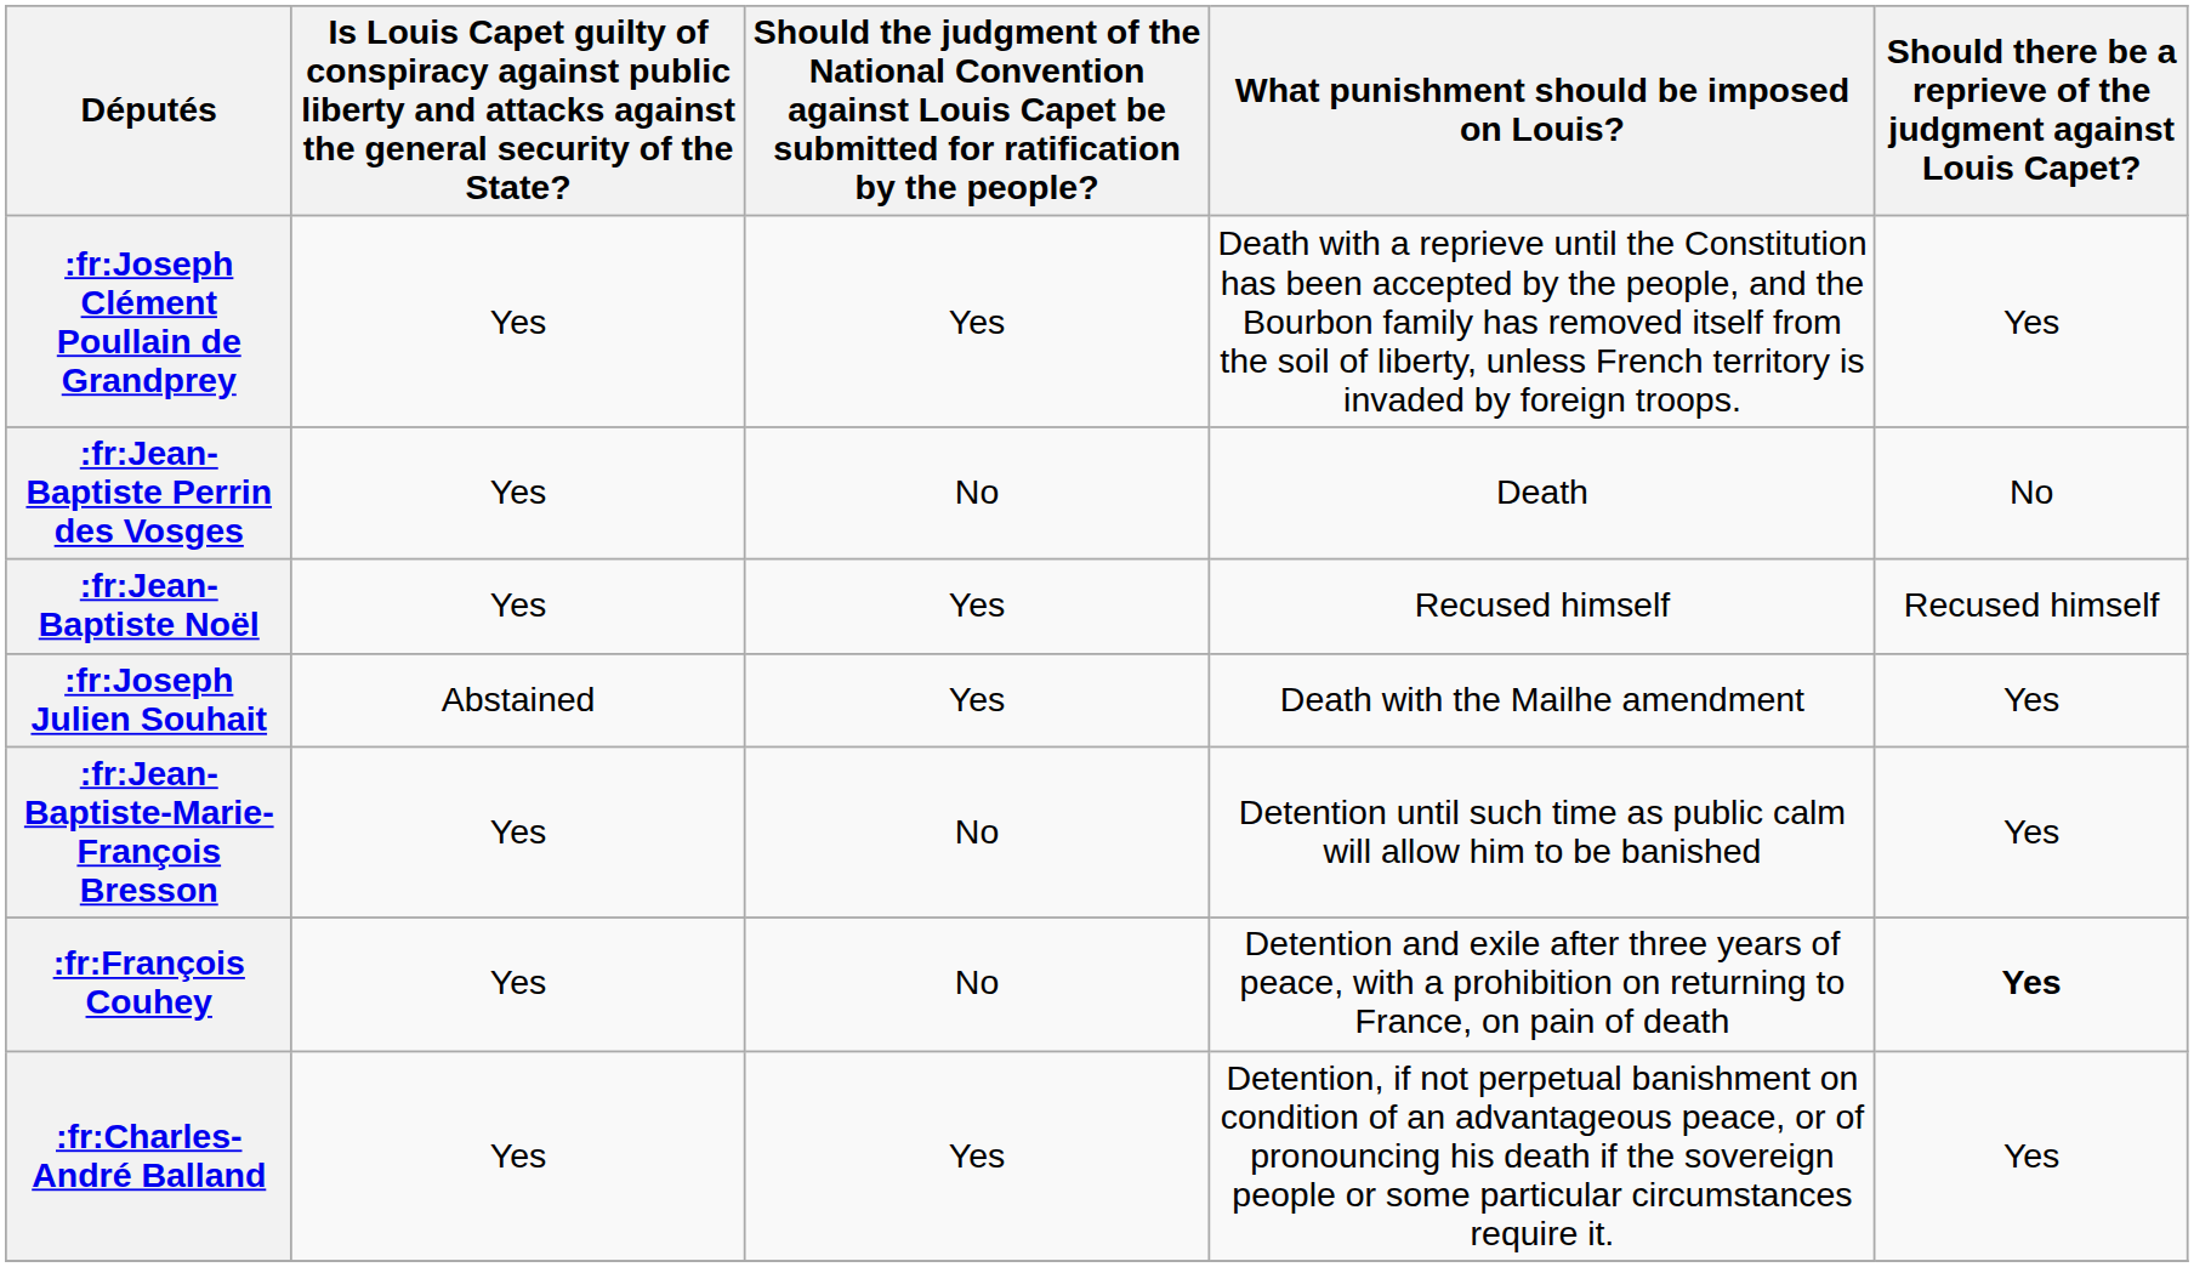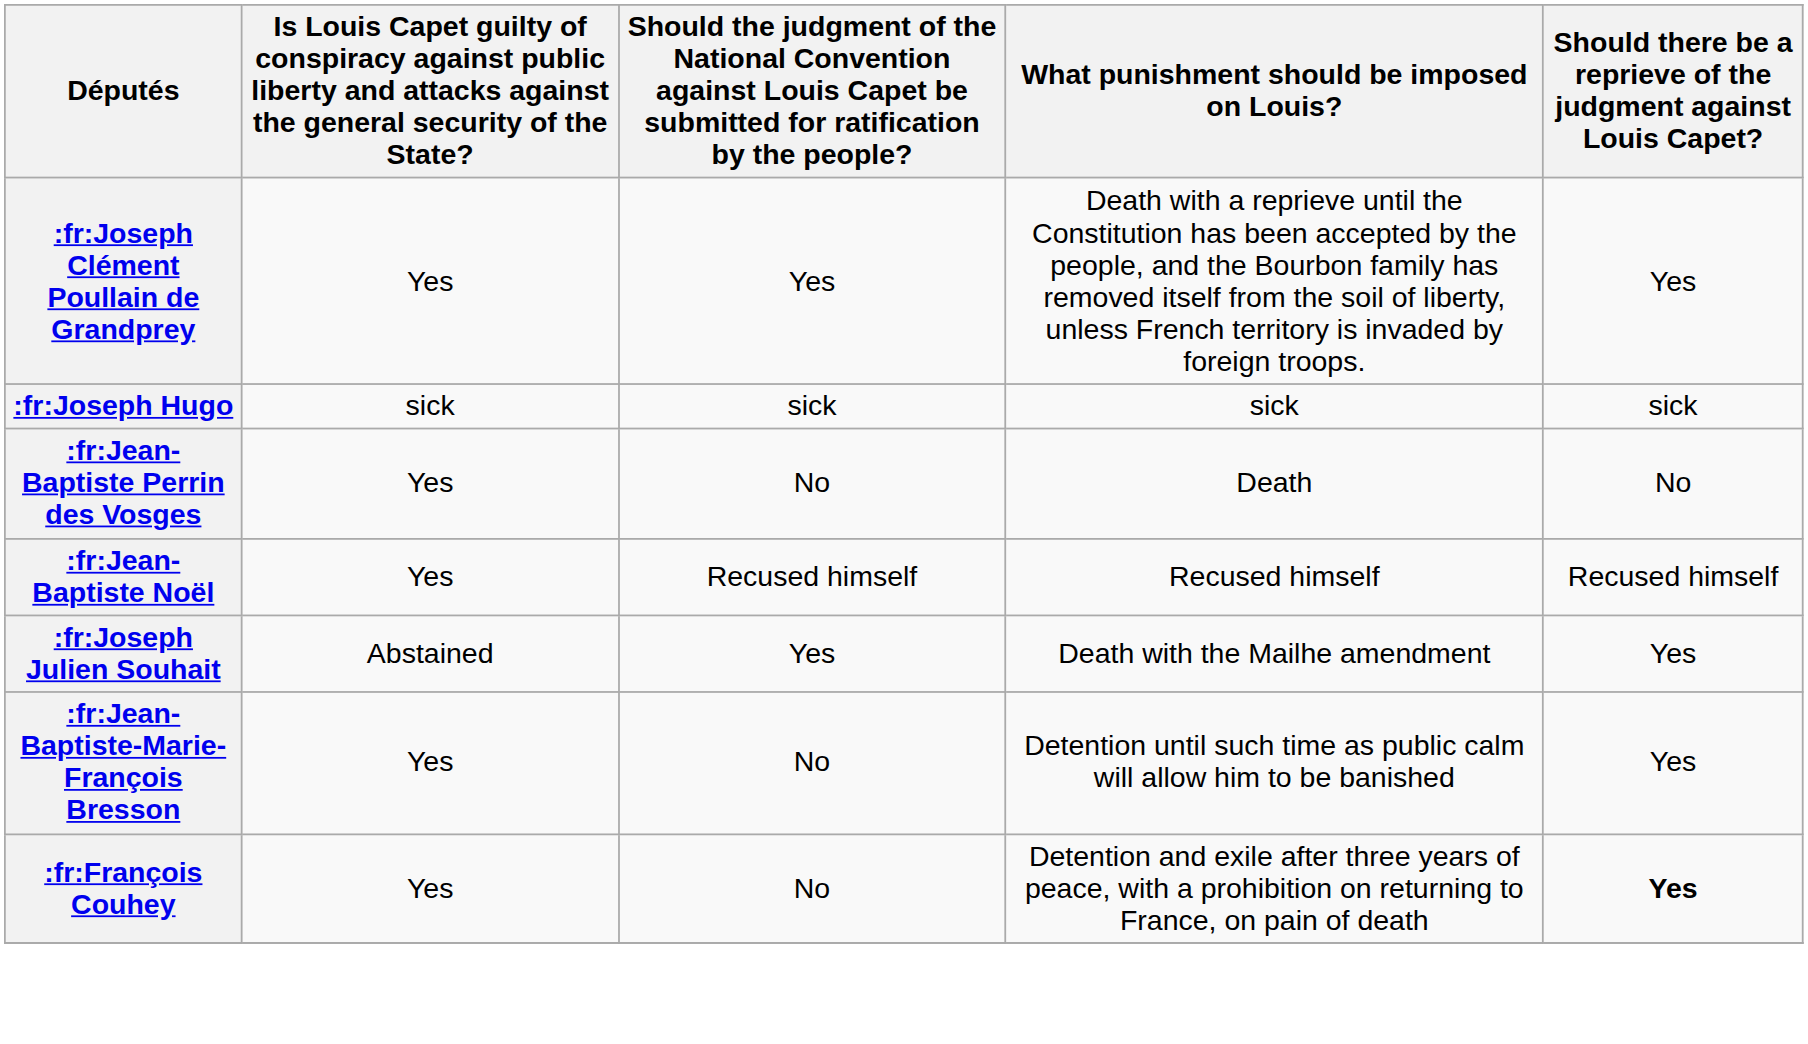+ row: :fr:Joseph Hugo | sick | sick | sick | sick
:fr:Jean-Baptiste Noël | column 3: Yes -> Recused himself
- row: :fr:Charles-André Balland | Yes | Yes | Detention, if not perpetual banishment on condition of an advantageous peace, or of pronouncing his death if the sovereign people or some particular circumstances require it. | Yes
